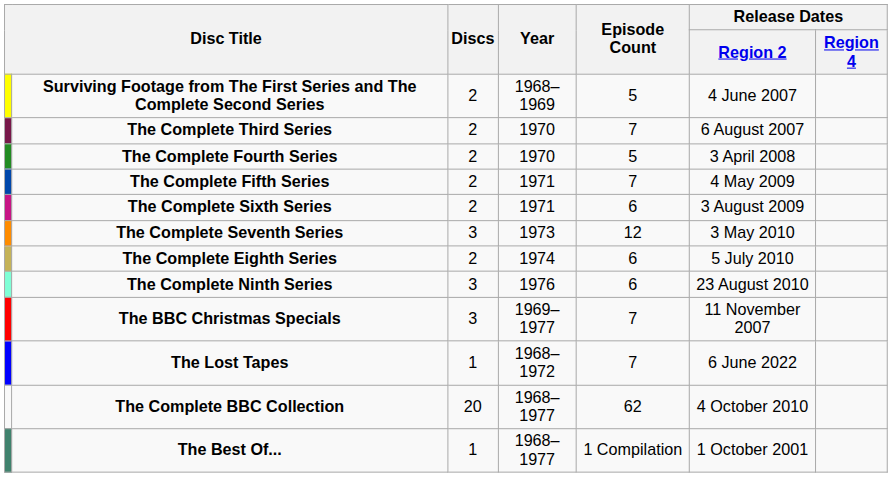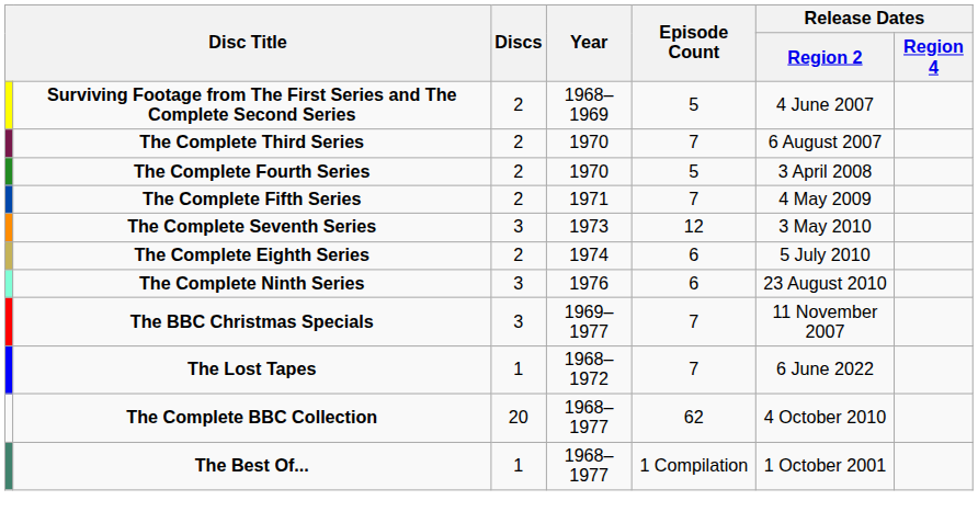- row: The Complete Sixth Series | 2 | 1971 | 6 | 3 August 2009
